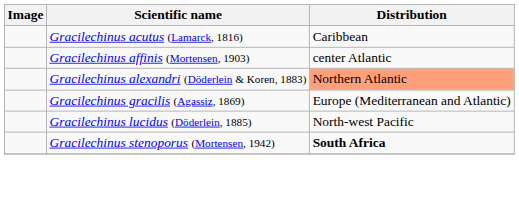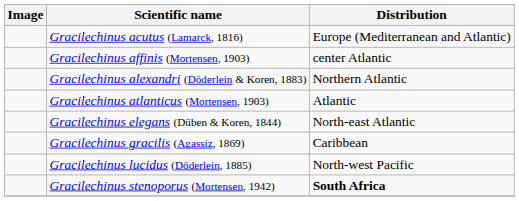Gracilechinus acutus (Lamarck, 1816) | Distribution: Caribbean -> Europe (Mediterranean and Atlantic)
Gracilechinus alexandri (Döderlein & Koren, 1883) | Distribution: lightsalmon background -> no background
+ row: Gracilechinus atlanticus (Mortensen, 1903) | Atlantic
+ row: Gracilechinus elegans (Düben & Koren, 1844) | North-east Atlantic
Gracilechinus gracilis (Agassiz, 1869) | Distribution: Europe (Mediterranean and Atlantic) -> Caribbean
